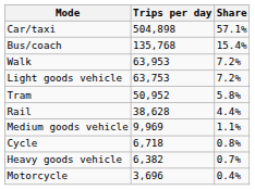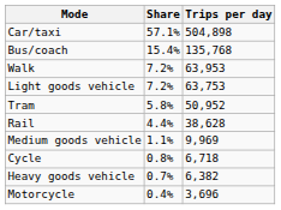columns swapped: Share <-> Trips per day
